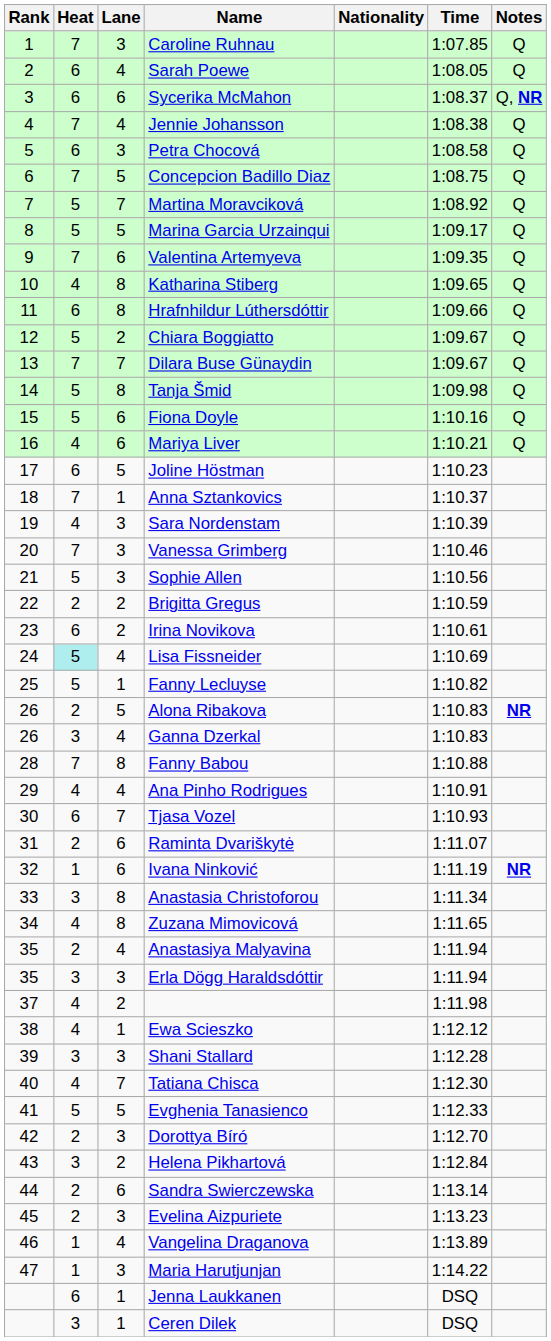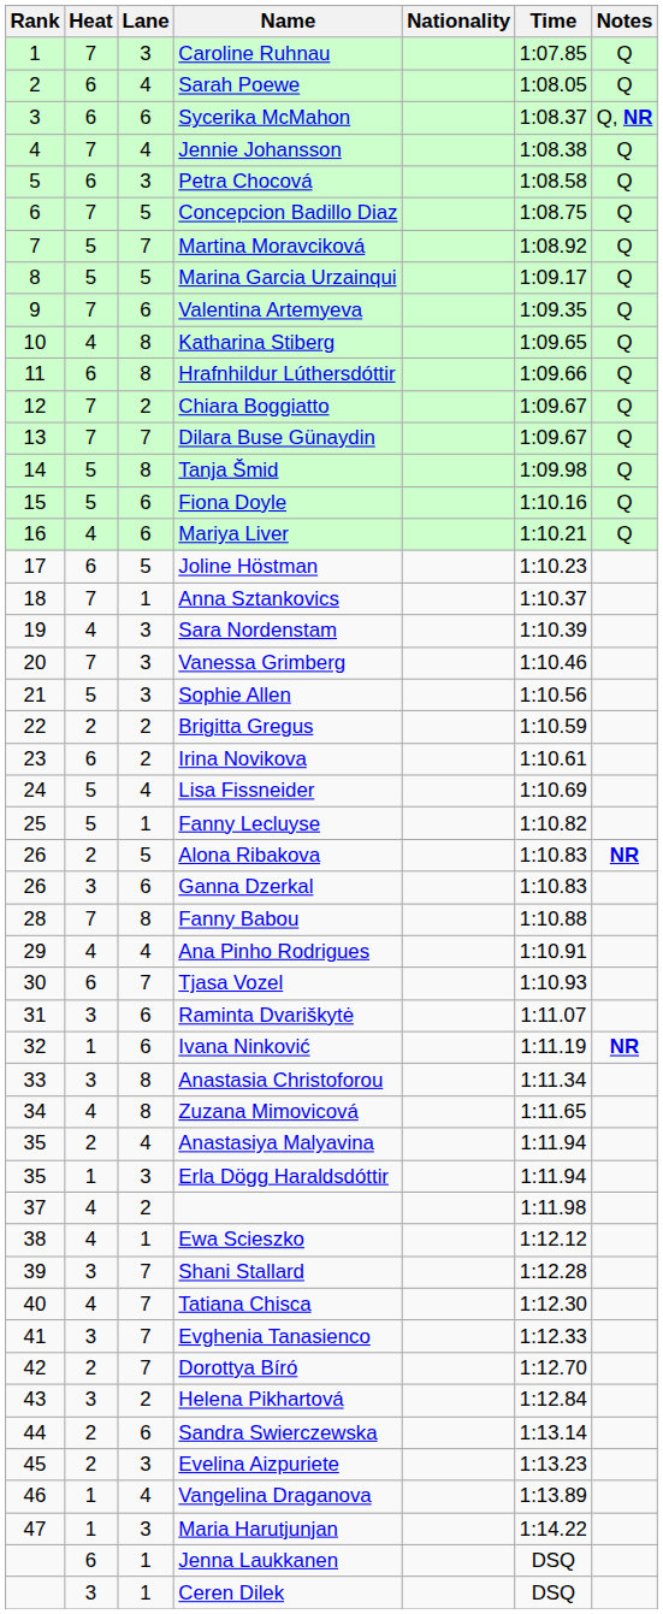Chiara Boggiatto | Heat: 5 -> 7
Lisa Fissneider | Heat: paleturquoise background -> no background
Ganna Dzerkal | Lane: 4 -> 6
Raminta Dvariškytė | Heat: 2 -> 3
Erla Dögg Haraldsdóttir | Heat: 3 -> 1
Shani Stallard | Lane: 3 -> 7
Evghenia Tanasienco | Heat: 5 -> 3
Evghenia Tanasienco | Lane: 5 -> 7
Dorottya Bíró | Lane: 3 -> 7
